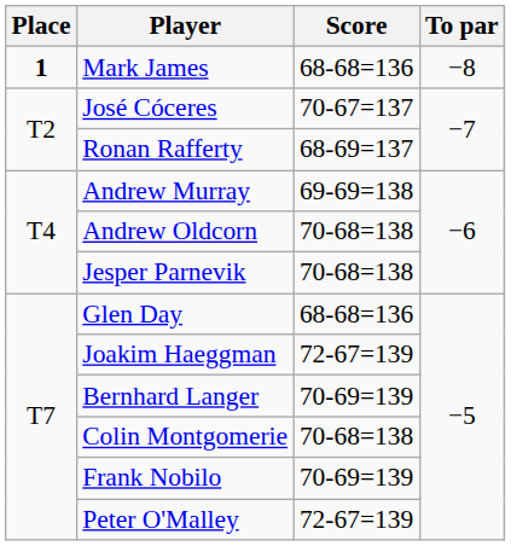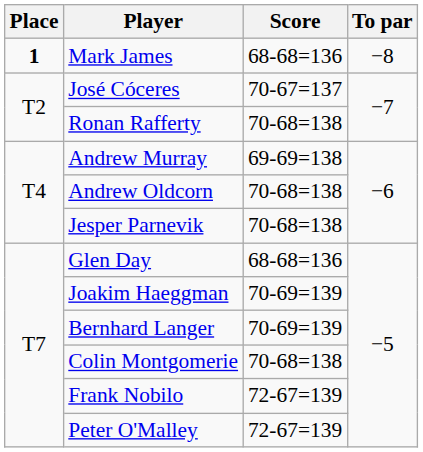Ronan Rafferty | Score: 68-69=137 -> 70-68=138
Joakim Haeggman | Score: 72-67=139 -> 70-69=139
Frank Nobilo | Score: 70-69=139 -> 72-67=139
